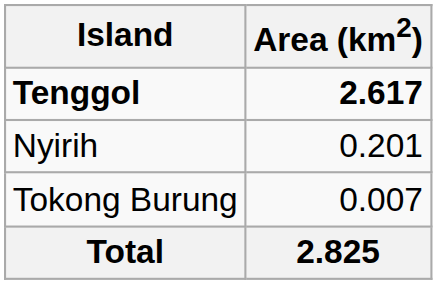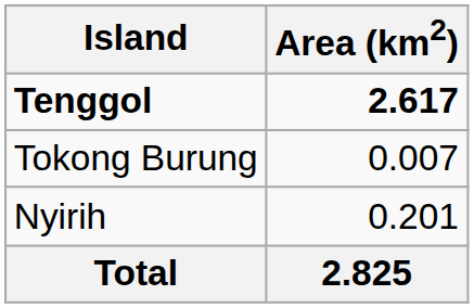rows swapped: Nyirih <-> Tokong Burung
